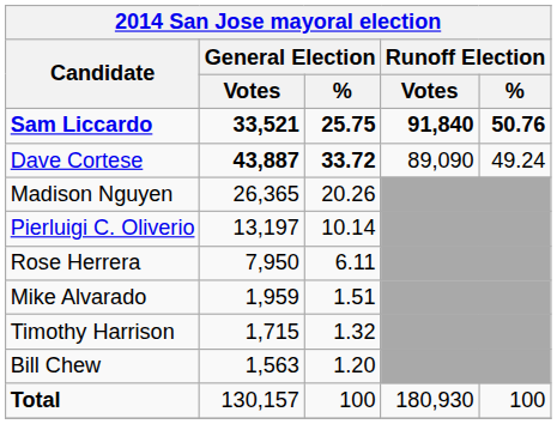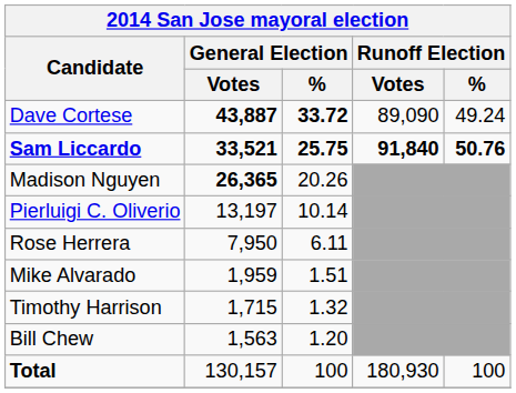rows swapped: Sam Liccardo <-> Dave Cortese
Madison Nguyen | General Election / Votes: normal -> bold
